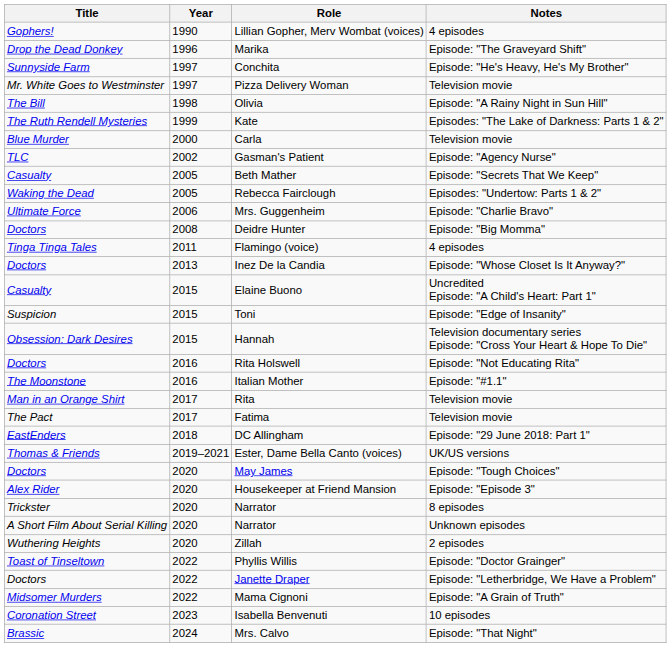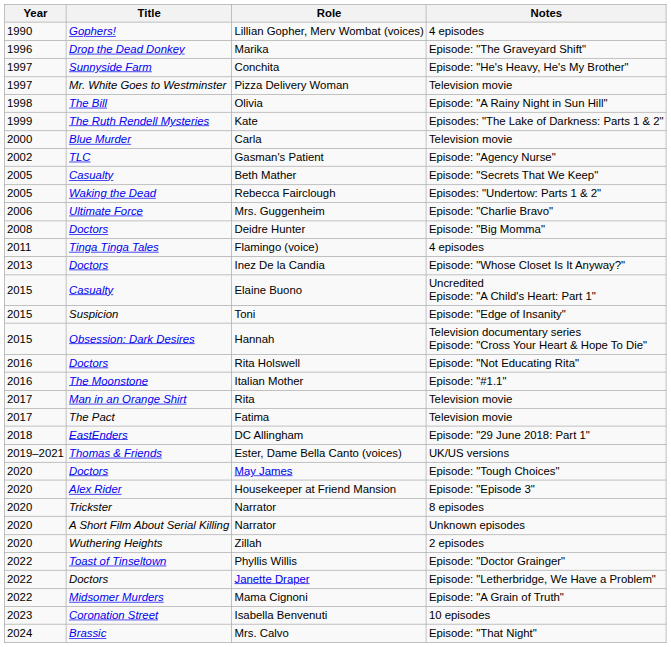columns swapped: Year <-> Title
